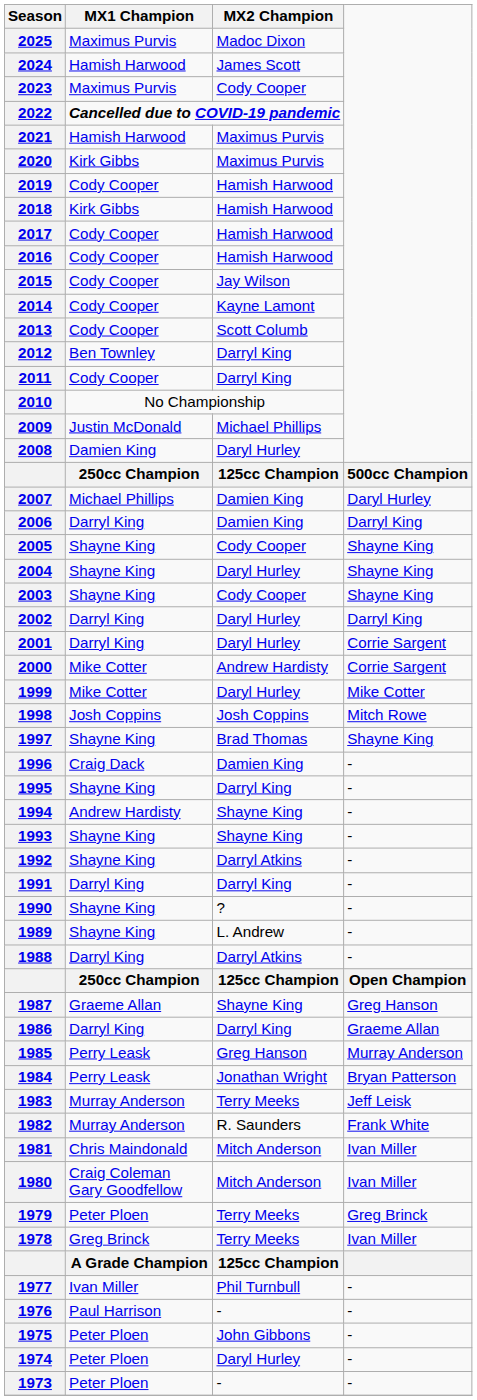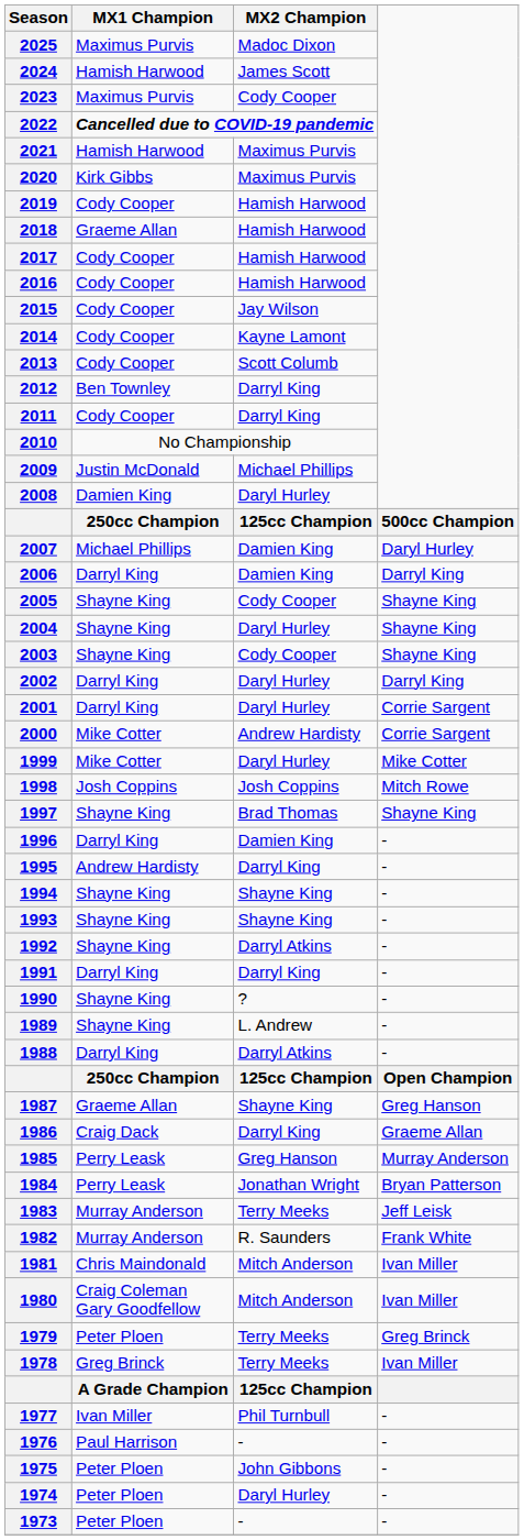2018 | MX1 Champion: Kirk Gibbs -> Graeme Allan
1996 | MX1 Champion: Craig Dack -> Darryl King
1995 | MX1 Champion: Shayne King -> Andrew Hardisty
1994 | MX1 Champion: Andrew Hardisty -> Shayne King
1986 | MX1 Champion: Darryl King -> Craig Dack
